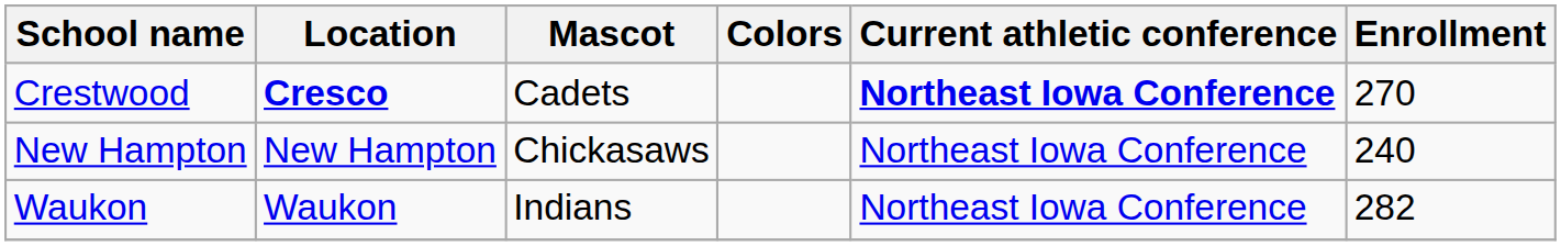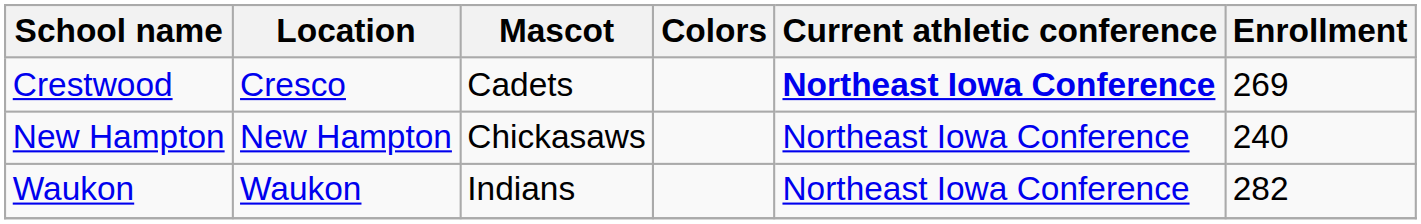Crestwood | Location: bold -> normal
Crestwood | Enrollment: 270 -> 269
